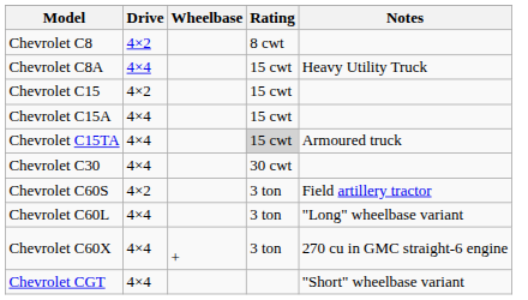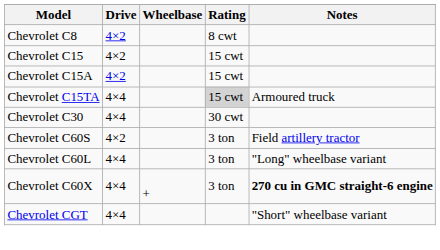- row: Chevrolet C8A | 4×4 | 15 cwt | Heavy Utility Truck
Chevrolet C15A | Drive: 4×4 -> 4×2
Chevrolet C60X | Notes: normal -> bold
